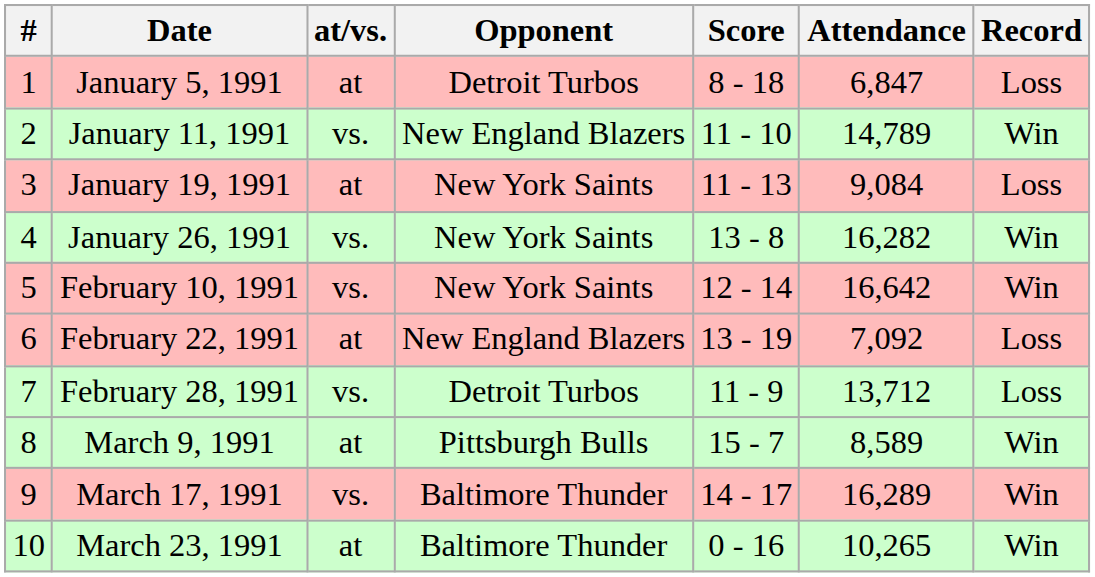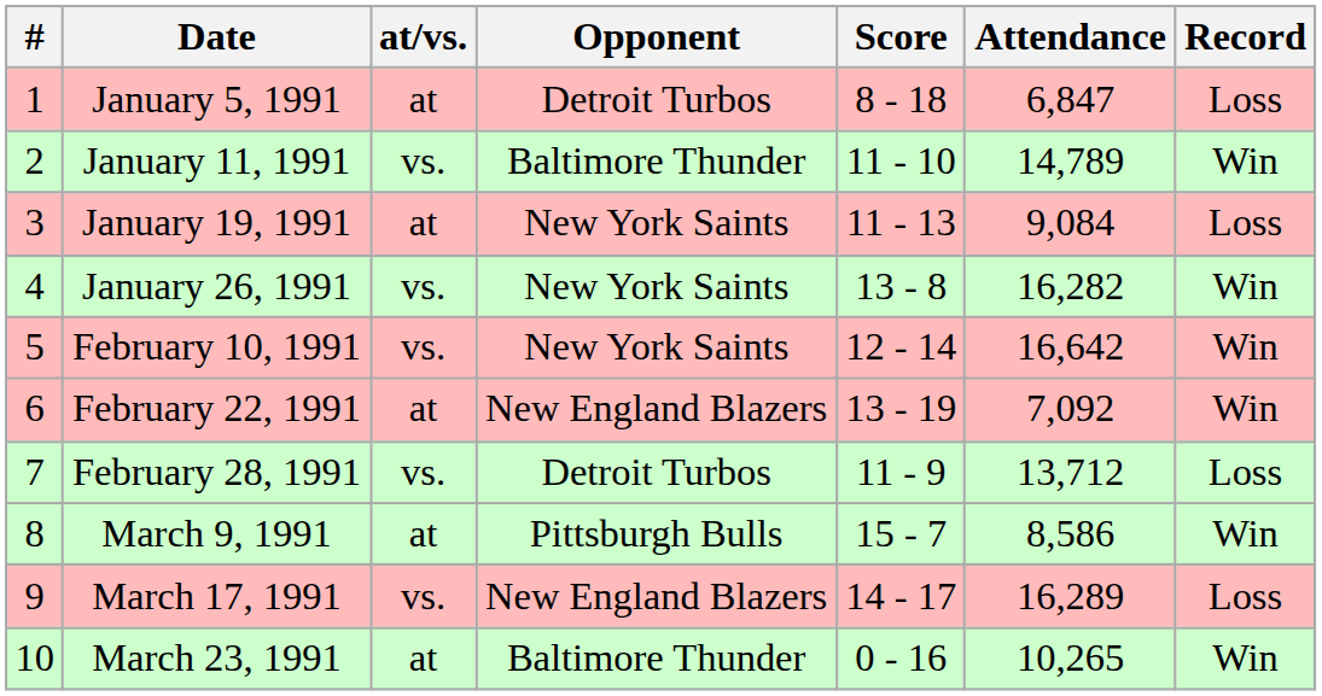January 11, 1991 | Opponent: New England Blazers -> Baltimore Thunder
February 22, 1991 | Record: Loss -> Win
March 9, 1991 | Attendance: 8,589 -> 8,586
March 17, 1991 | Opponent: Baltimore Thunder -> New England Blazers
March 17, 1991 | Record: Win -> Loss
